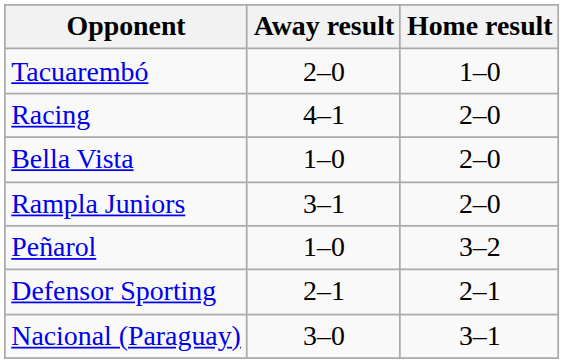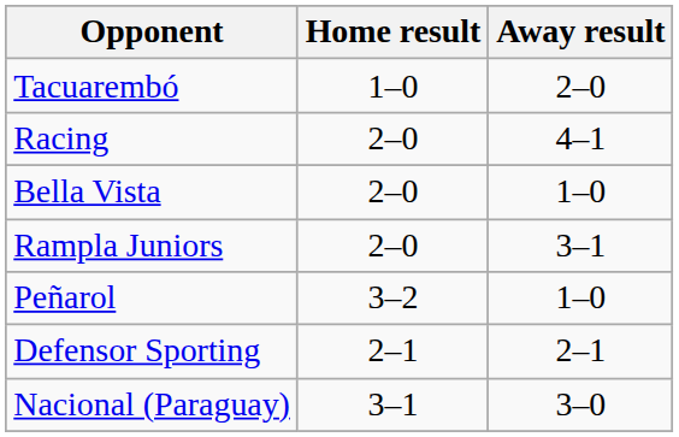columns swapped: Home result <-> Away result
